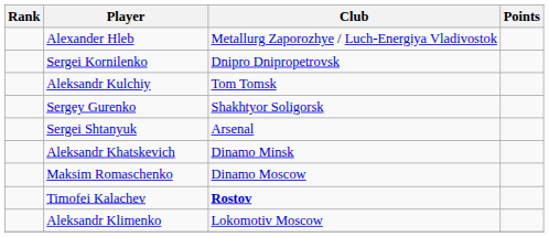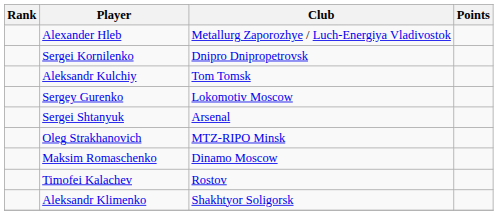Sergey Gurenko | Club: Shakhtyor Soligorsk -> Lokomotiv Moscow
+ row: Oleg Strakhanovich | MTZ-RIPO Minsk
- row: Aleksandr Khatskevich | Dinamo Minsk
Timofei Kalachev | Club: bold -> normal
Aleksandr Klimenko | Club: Lokomotiv Moscow -> Shakhtyor Soligorsk
